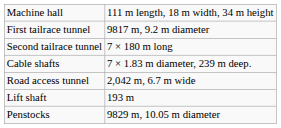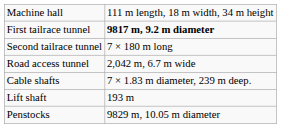First tailrace tunnel | column 2: normal -> bold
rows swapped: Road access tunnel <-> Cable shafts
